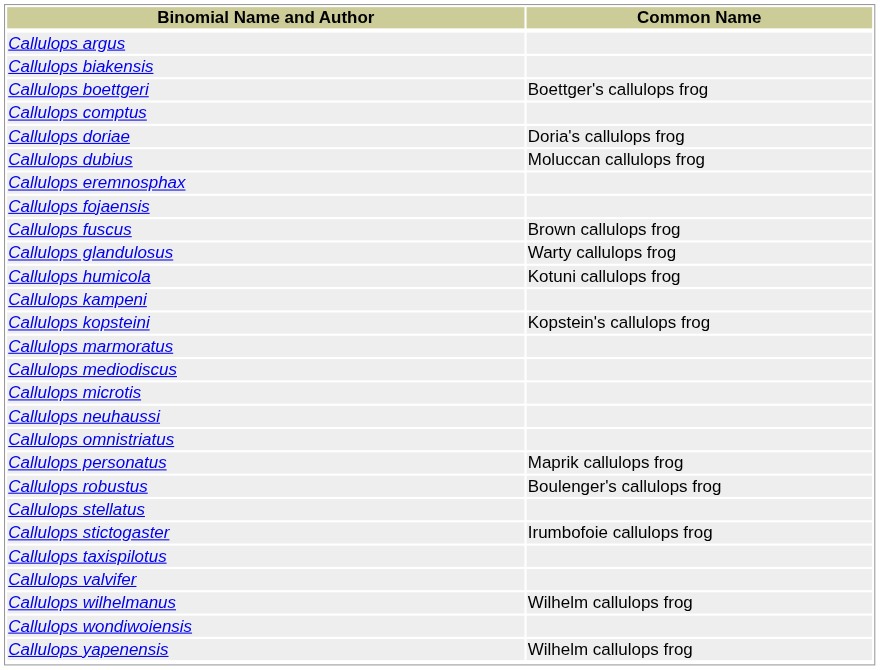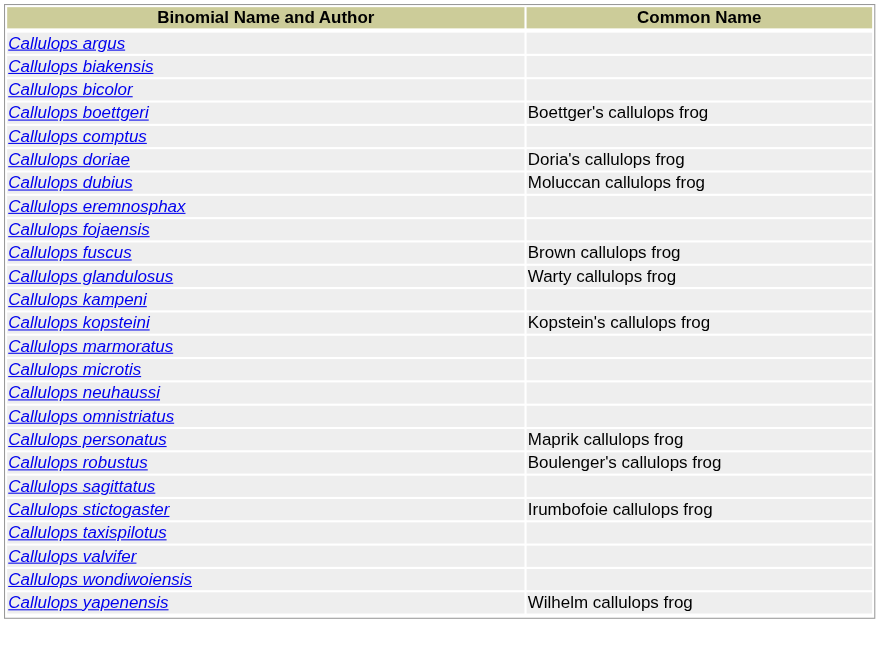+ row: Callulops bicolor
- row: Callulops humicola | Kotuni callulops frog
- row: Callulops mediodiscus
+ row: Callulops sagittatus
- row: Callulops stellatus
- row: Callulops wilhelmanus | Wilhelm callulops frog
